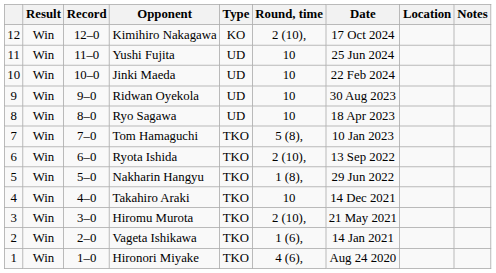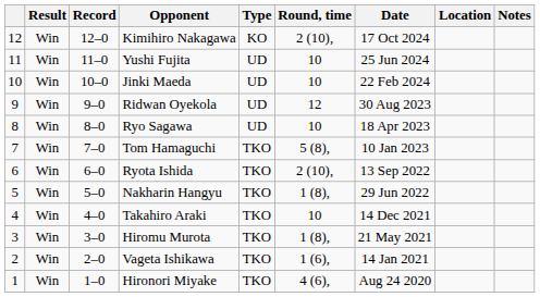Ridwan Oyekola | Round, time: 10 -> 12
Hiromu Murota | Round, time: 2 (10), -> 1 (8),
